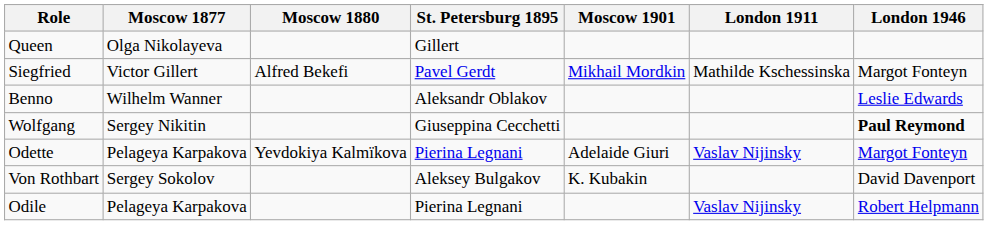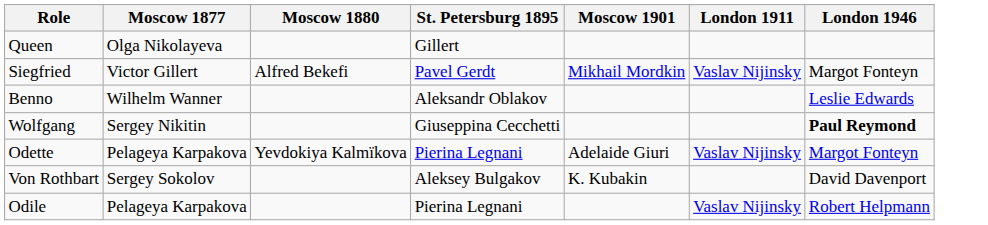Siegfried | London 1911: Mathilde Kschessinska -> Vaslav Nijinsky
